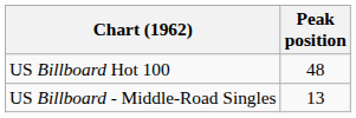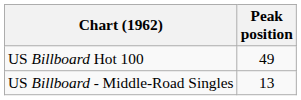US Billboard Hot 100 | Peak position: 48 -> 49
